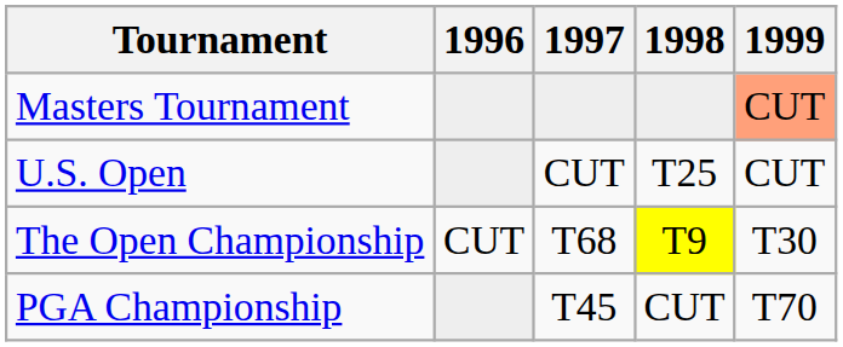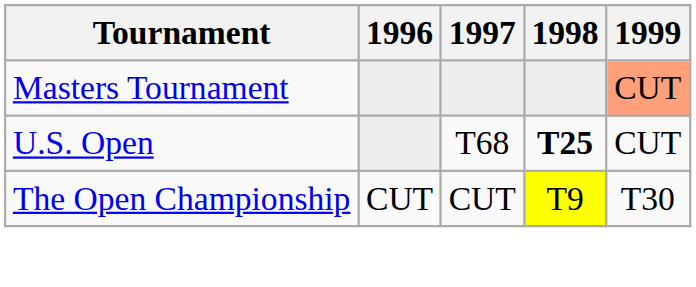U.S. Open | 1997: CUT -> T68
U.S. Open | 1998: normal -> bold
The Open Championship | 1997: T68 -> CUT
- row: PGA Championship | T45 | CUT | T70
